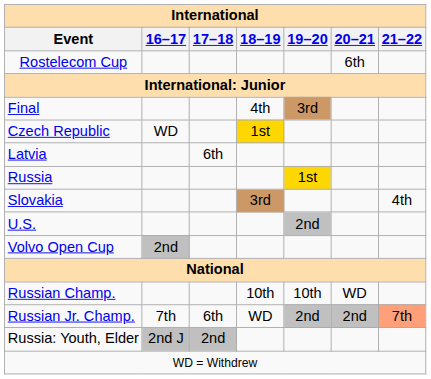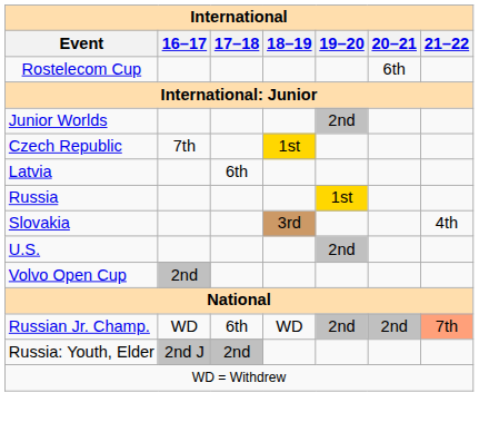+ row: Junior Worlds | 2nd
- row: Final | 4th | 3rd
Czech Republic | 16–17: WD -> 7th
- row: Russian Champ. | 10th | 10th | WD
Russian Jr. Champ. | 16–17: 7th -> WD
